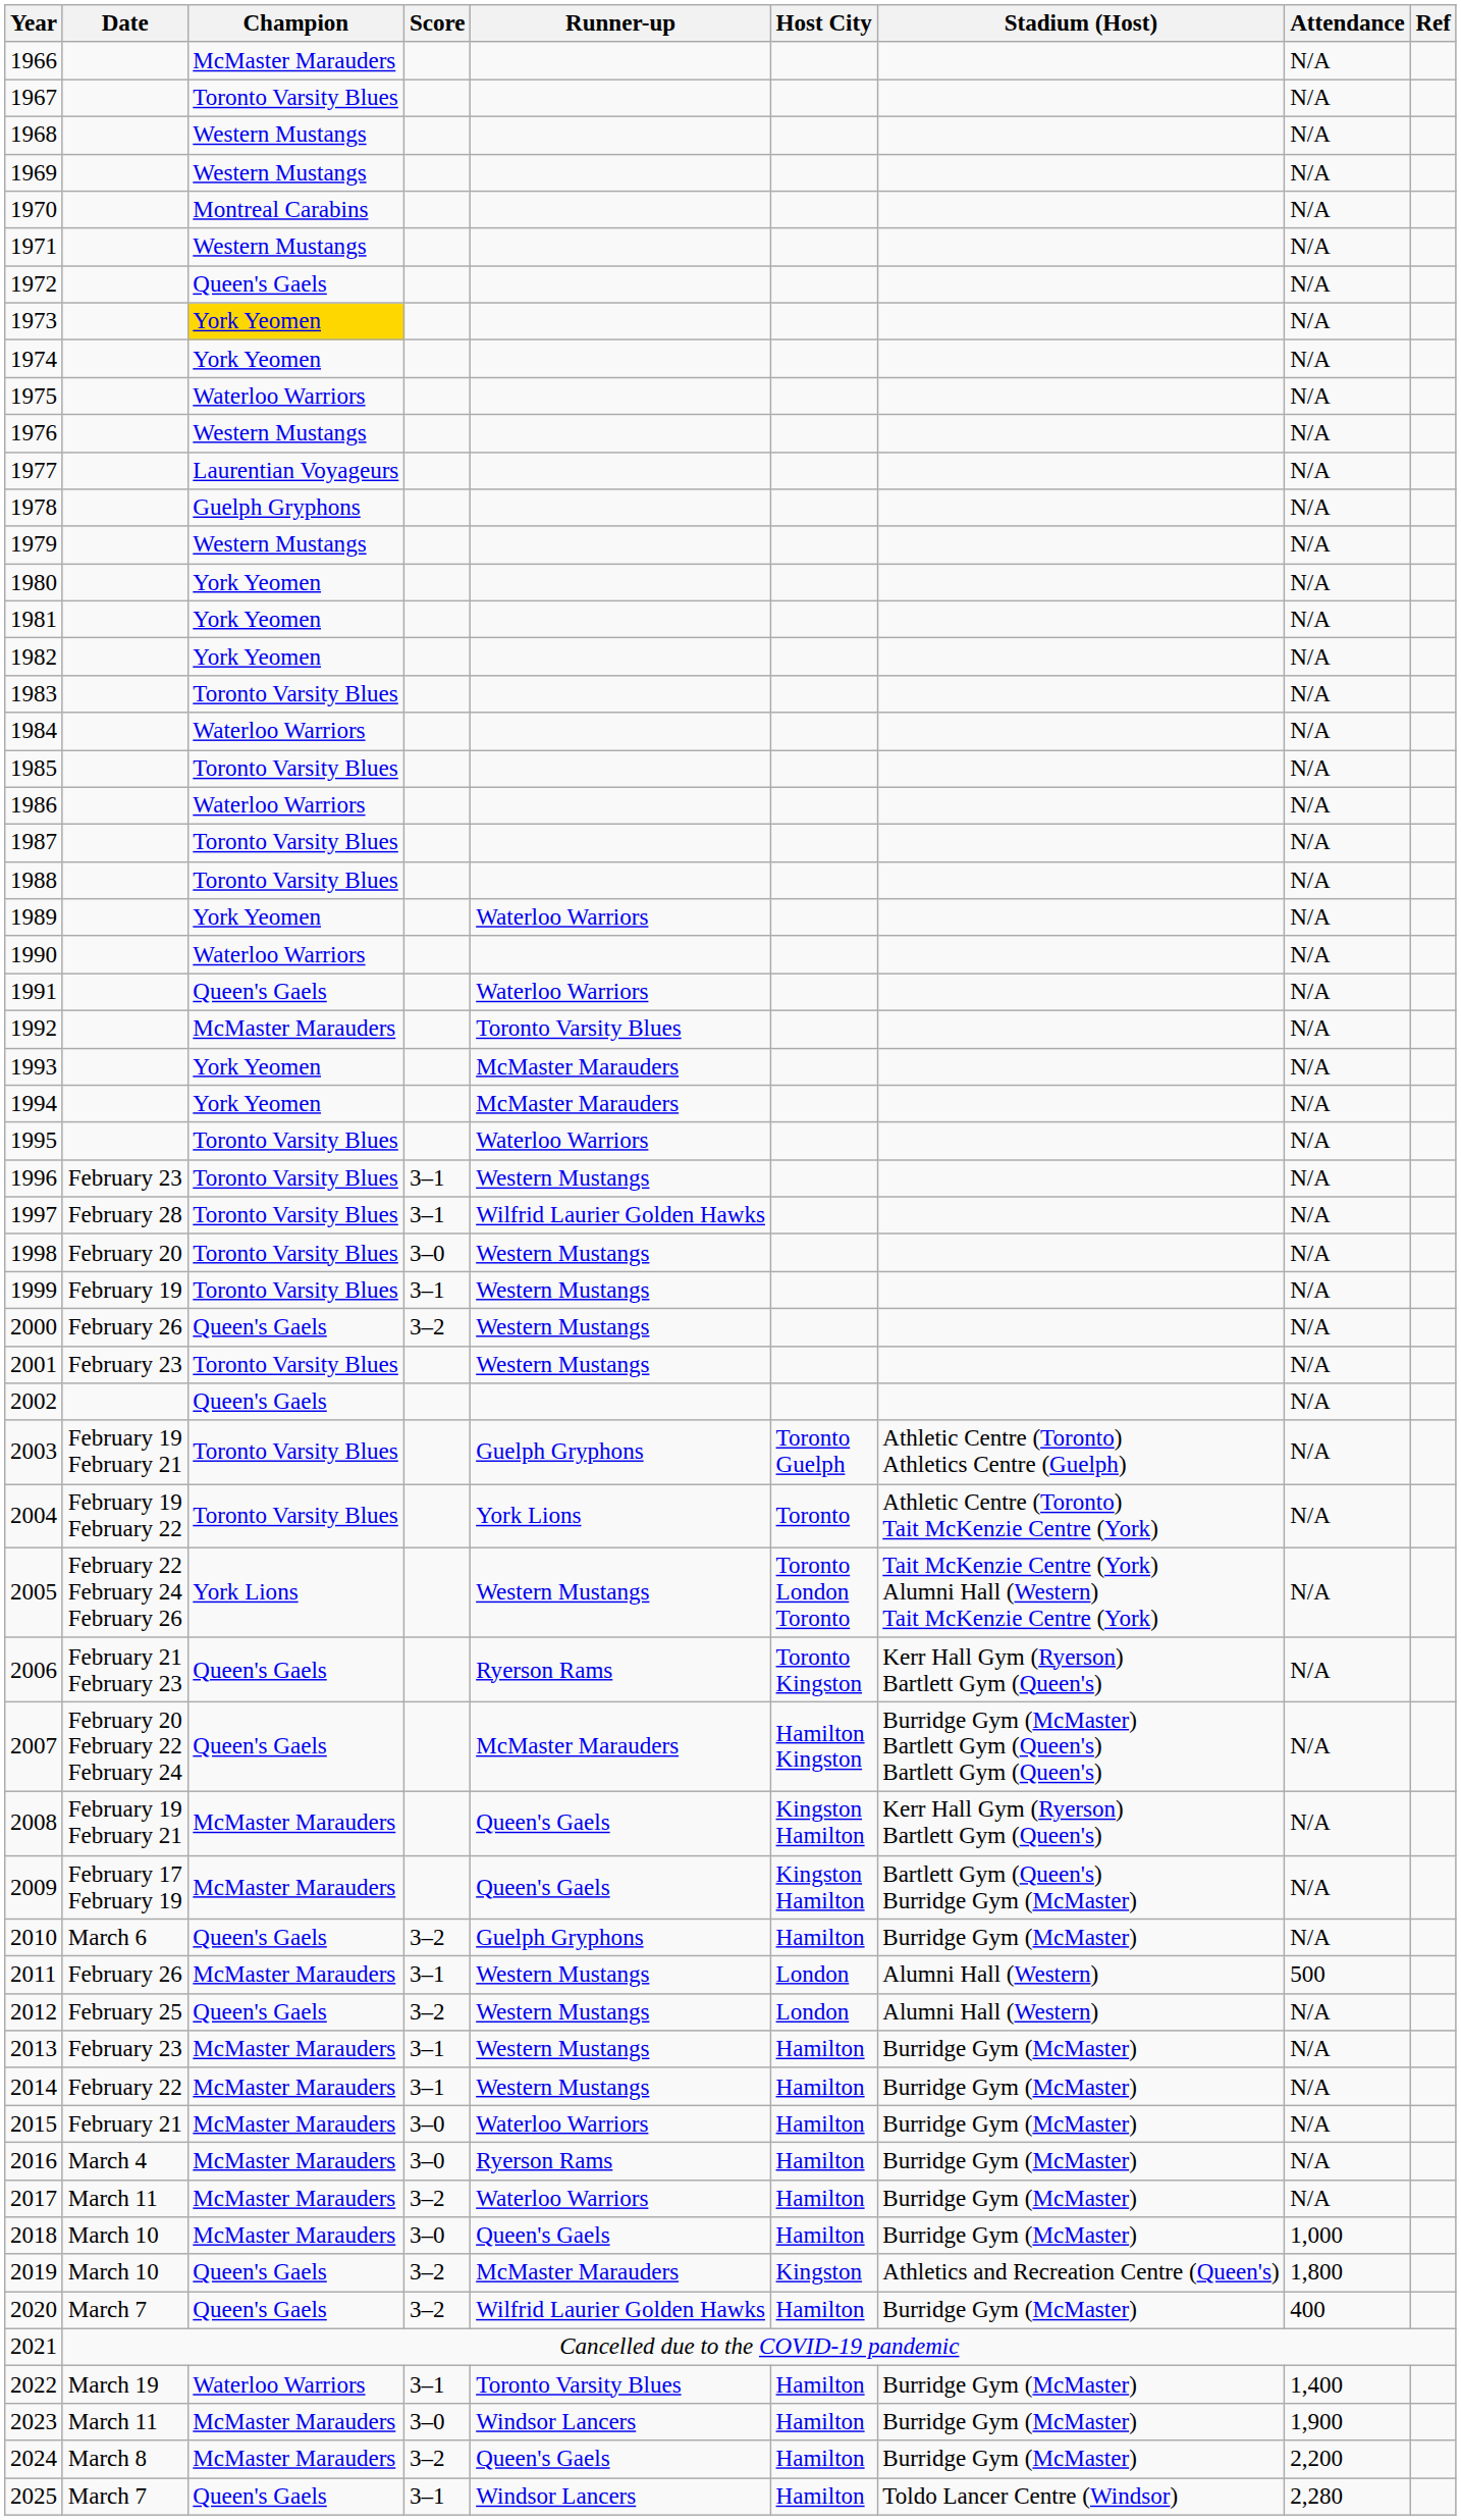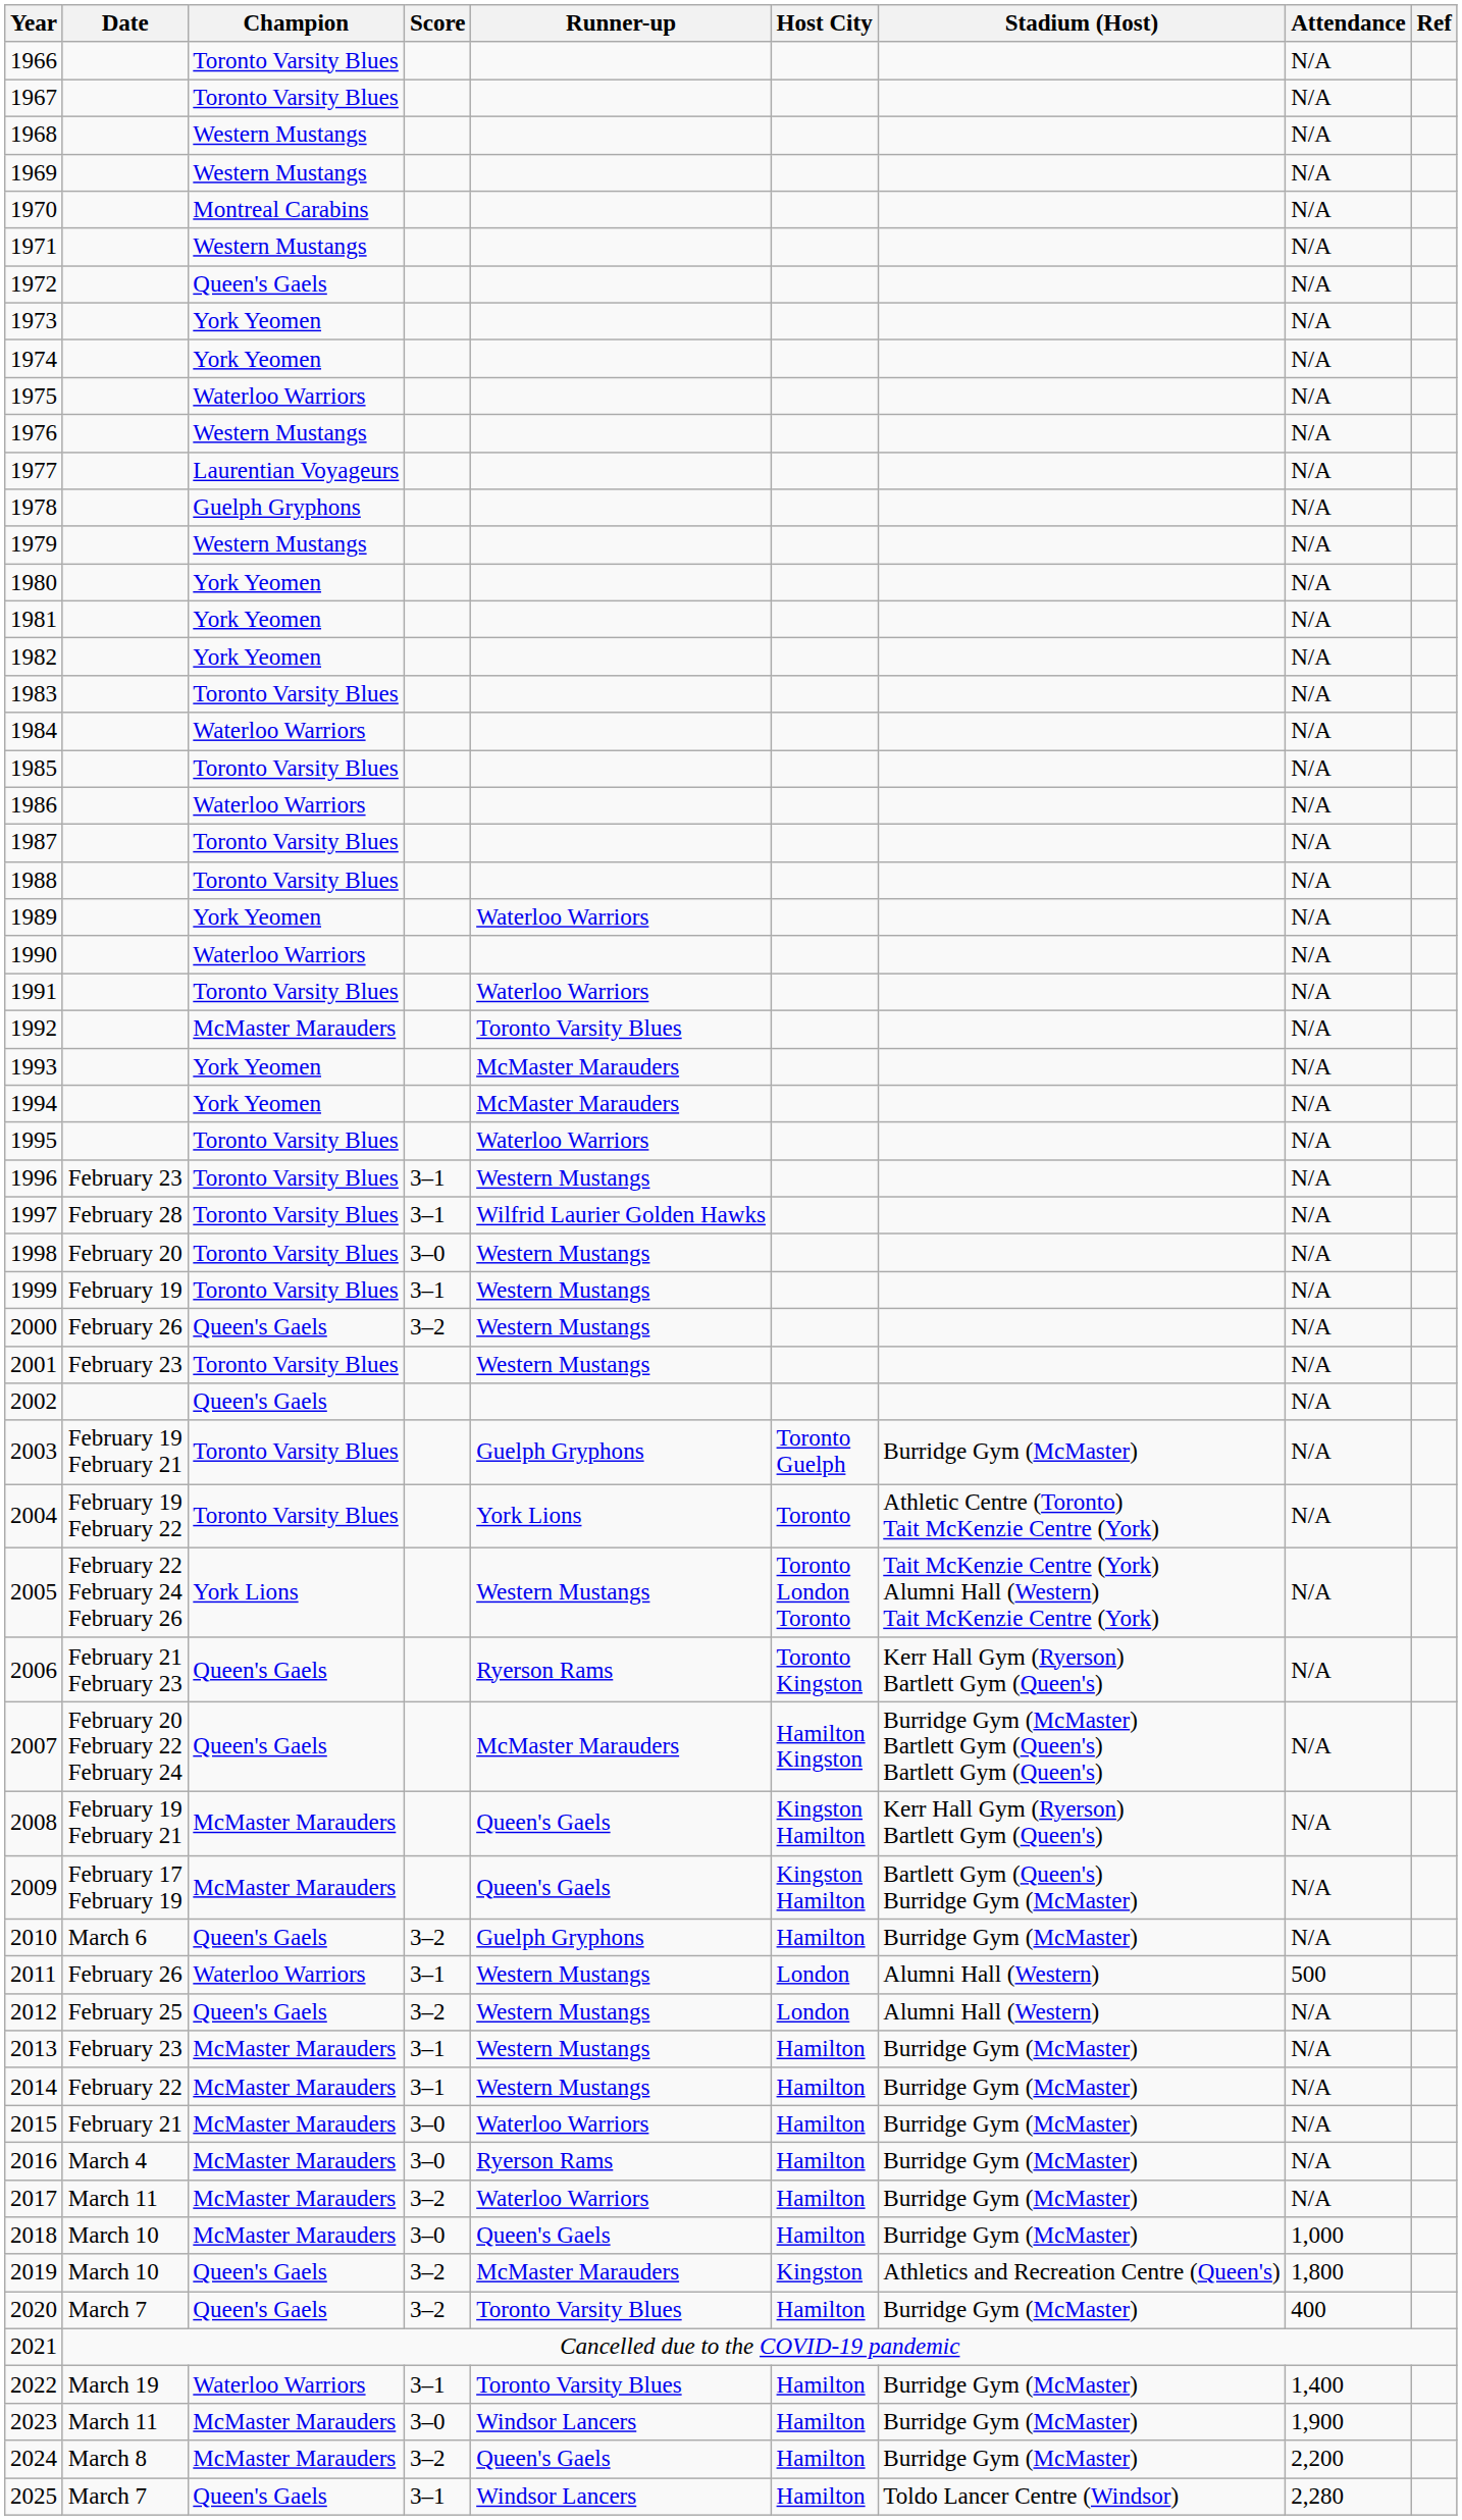1966 | Champion: McMaster Marauders -> Toronto Varsity Blues
1973 | Champion: gold background -> no background
1991 | Champion: Queen's Gaels -> Toronto Varsity Blues
2003 | Stadium (Host): Athletic Centre (Toronto) Athletics Centre (Guelph) -> Burridge Gym (McMaster)
2011 | Champion: McMaster Marauders -> Waterloo Warriors
2020 | Runner-up: Wilfrid Laurier Golden Hawks -> Toronto Varsity Blues
